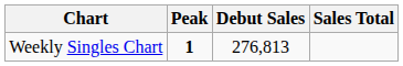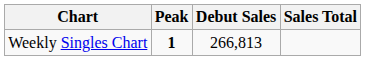Weekly Singles Chart | Debut Sales: 276,813 -> 266,813
